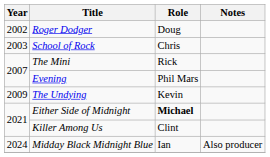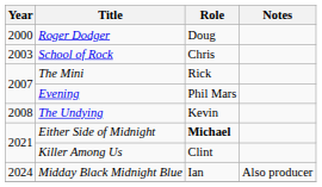Roger Dodger | Year: 2002 -> 2000
The Undying | Year: 2009 -> 2008
